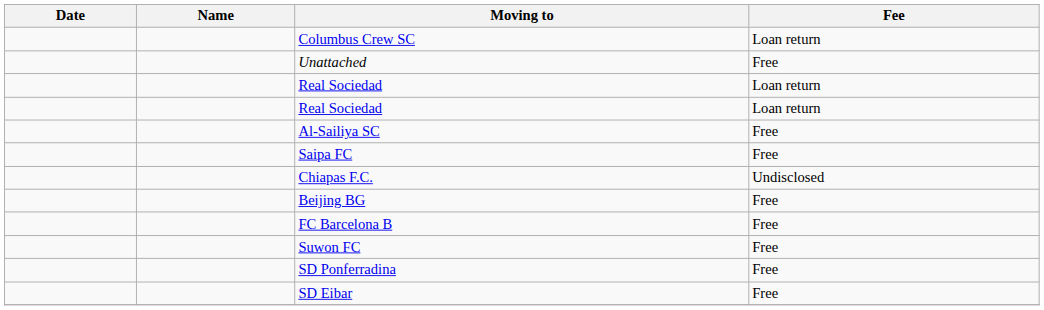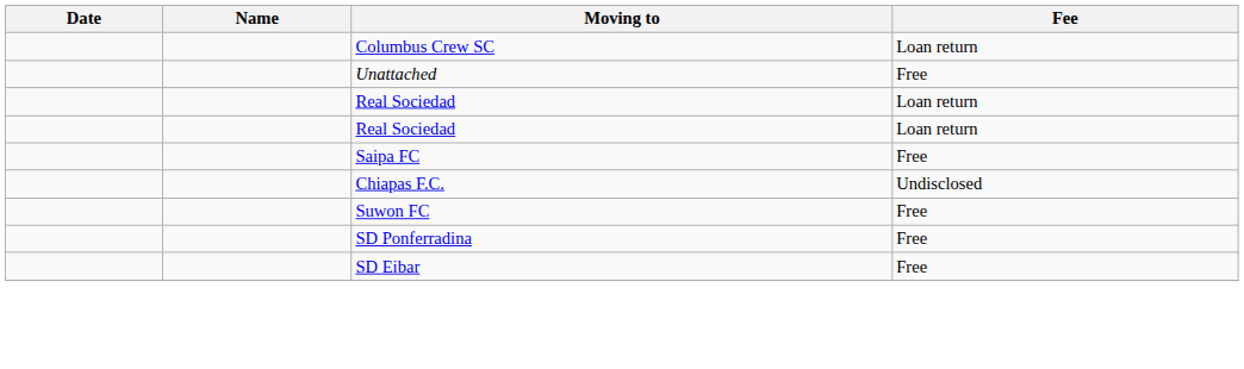- row: Al-Sailiya SC | Free
- row: Beijing BG | Free
- row: FC Barcelona B | Free
